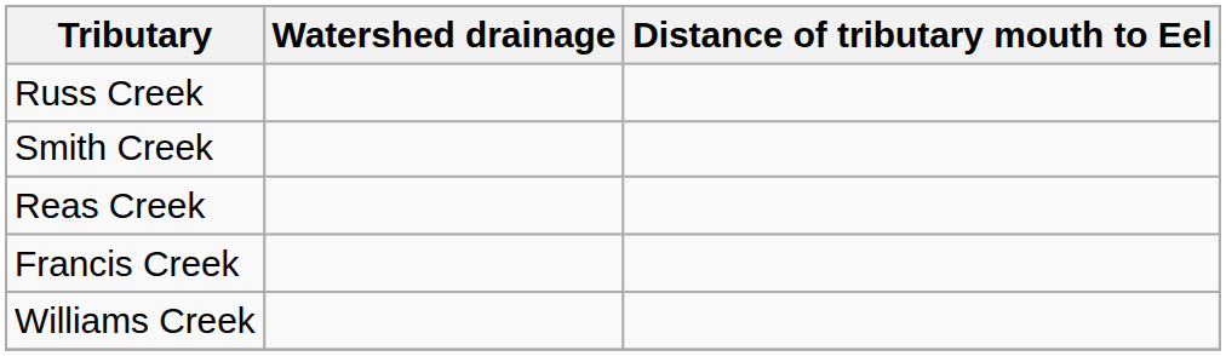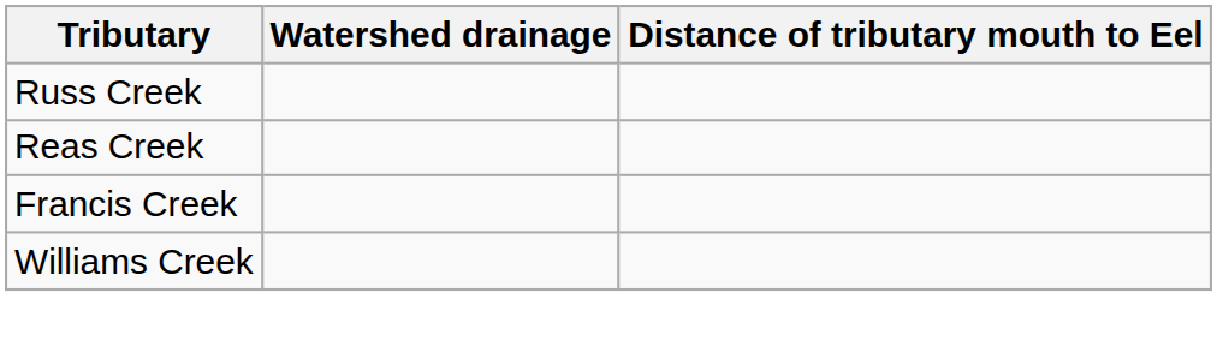- row: Smith Creek
